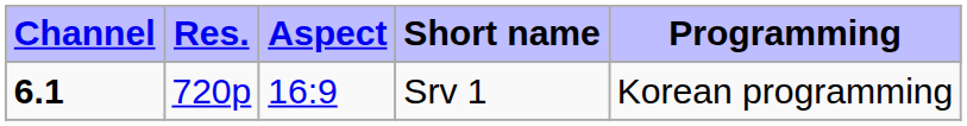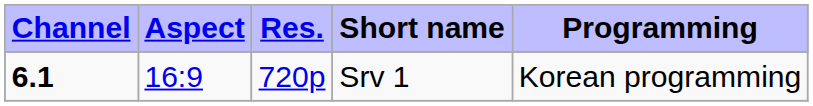columns swapped: Res. <-> Aspect
